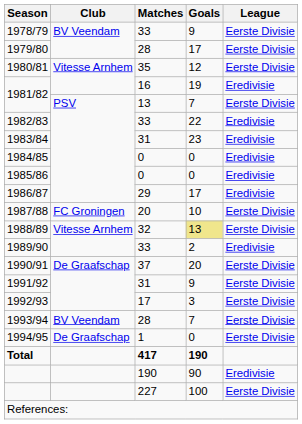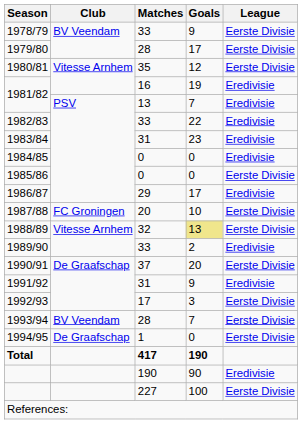1981/82 / 13 | League: Eerste Divisie -> Eredivisie
1985/86 | League: Eredivisie -> Eerste Divisie
1991/92 | League: Eerste Divisie -> Eredivisie
